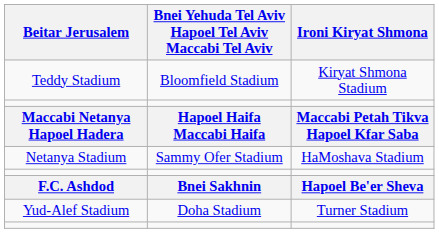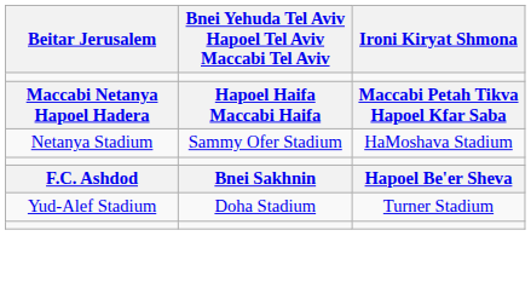- row: Teddy Stadium | Bloomfield Stadium | Kiryat Shmona Stadium
